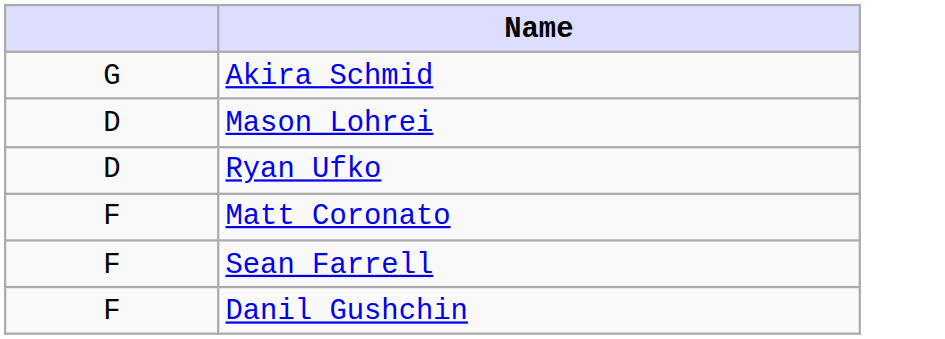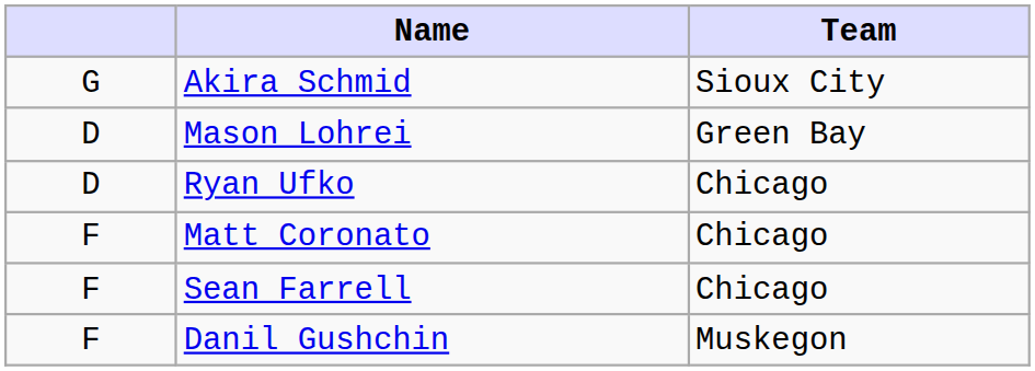+ column: Team | Sioux City | Green Bay | Chicago | Chicago | Chicago | Muskegon
